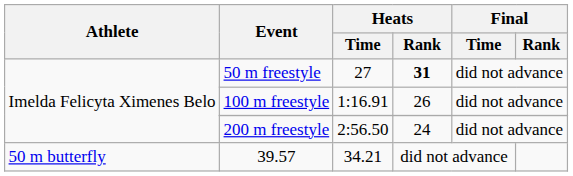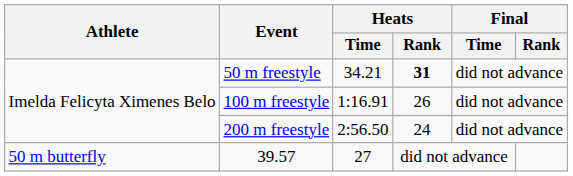50 m freestyle | Heats / Time: 27 -> 34.21
39.57 | Heats / Time: 34.21 -> 27
